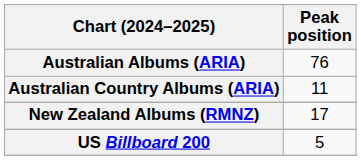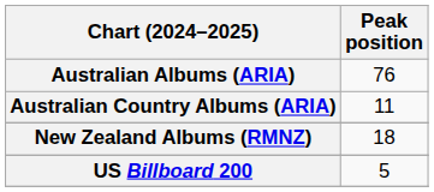New Zealand Albums (RMNZ) | Peak position: 17 -> 18
